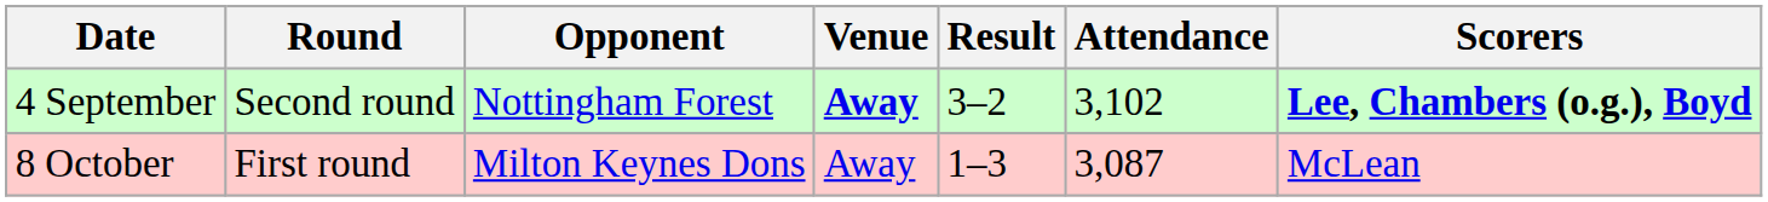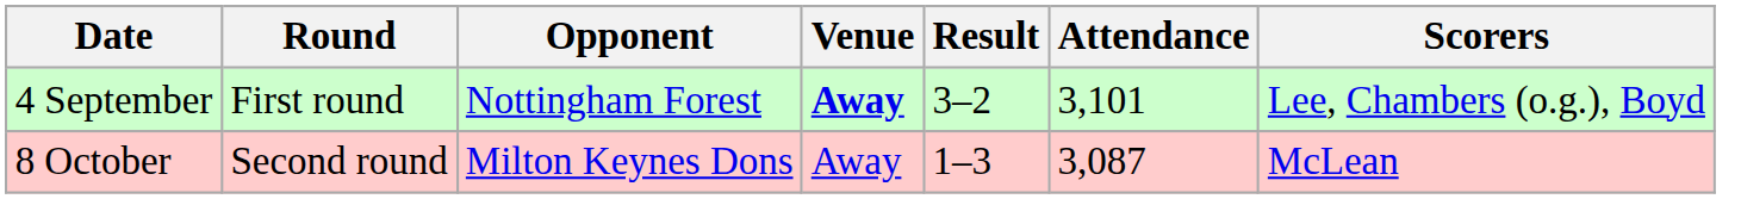4 September | Round: Second round -> First round
4 September | Attendance: 3,102 -> 3,101
4 September | Scorers: bold -> normal
8 October | Round: First round -> Second round
